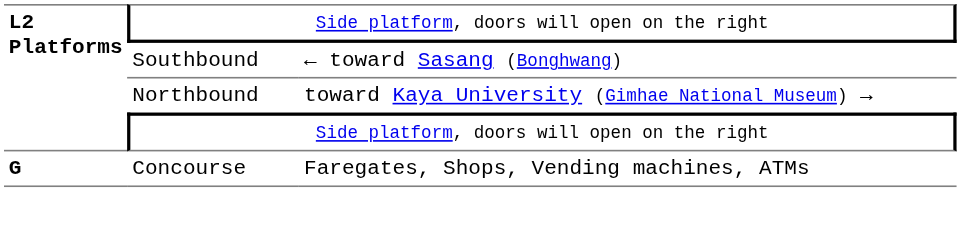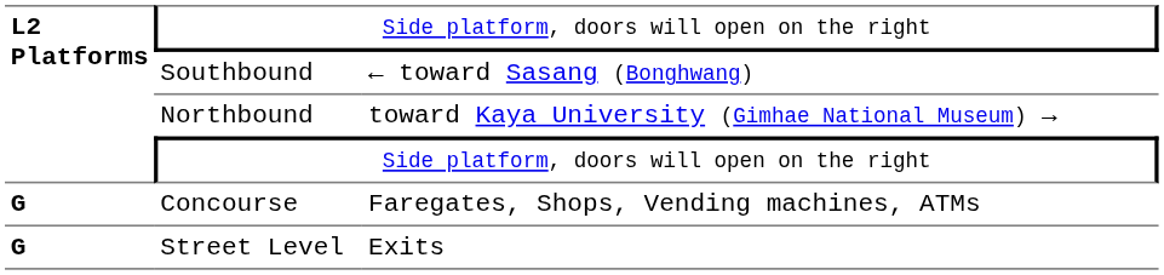+ row: G | Street Level | Exits
